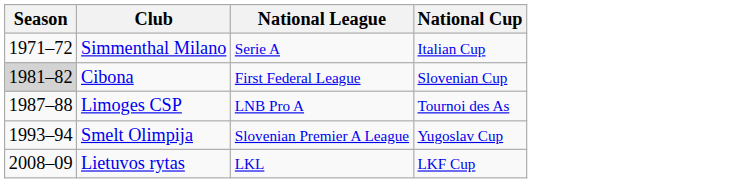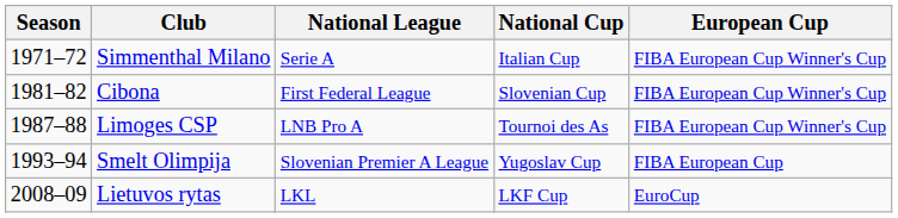+ column: European Cup | FIBA European Cup Winner's Cup | FIBA European Cup Winner's Cup | FIBA European Cup Winner's Cup | FIBA European Cup | EuroCup
Cibona | Season: lightgrey background -> no background
